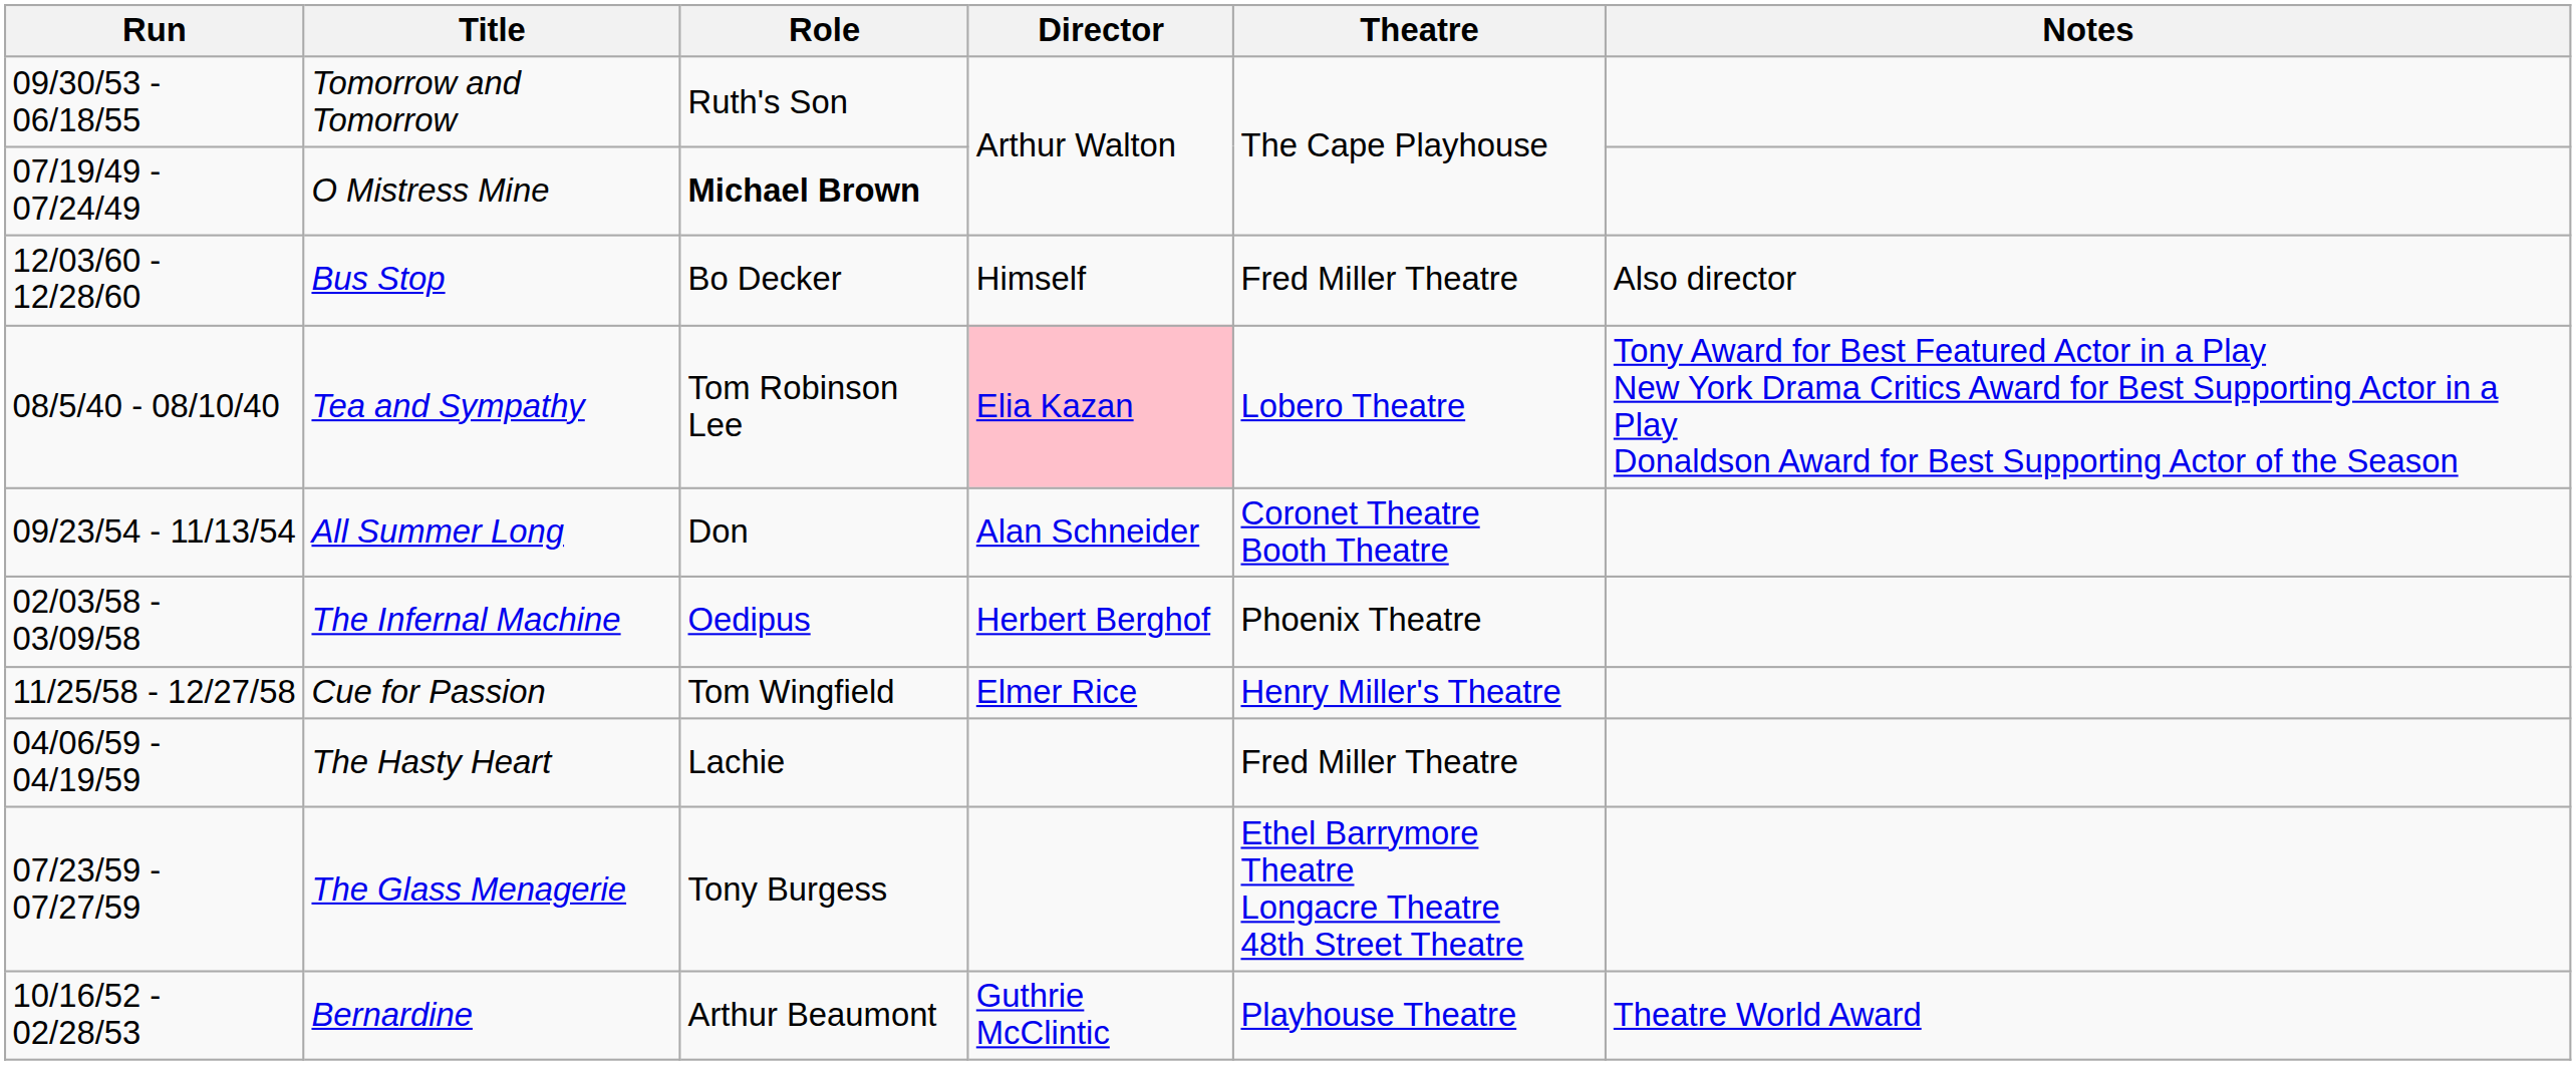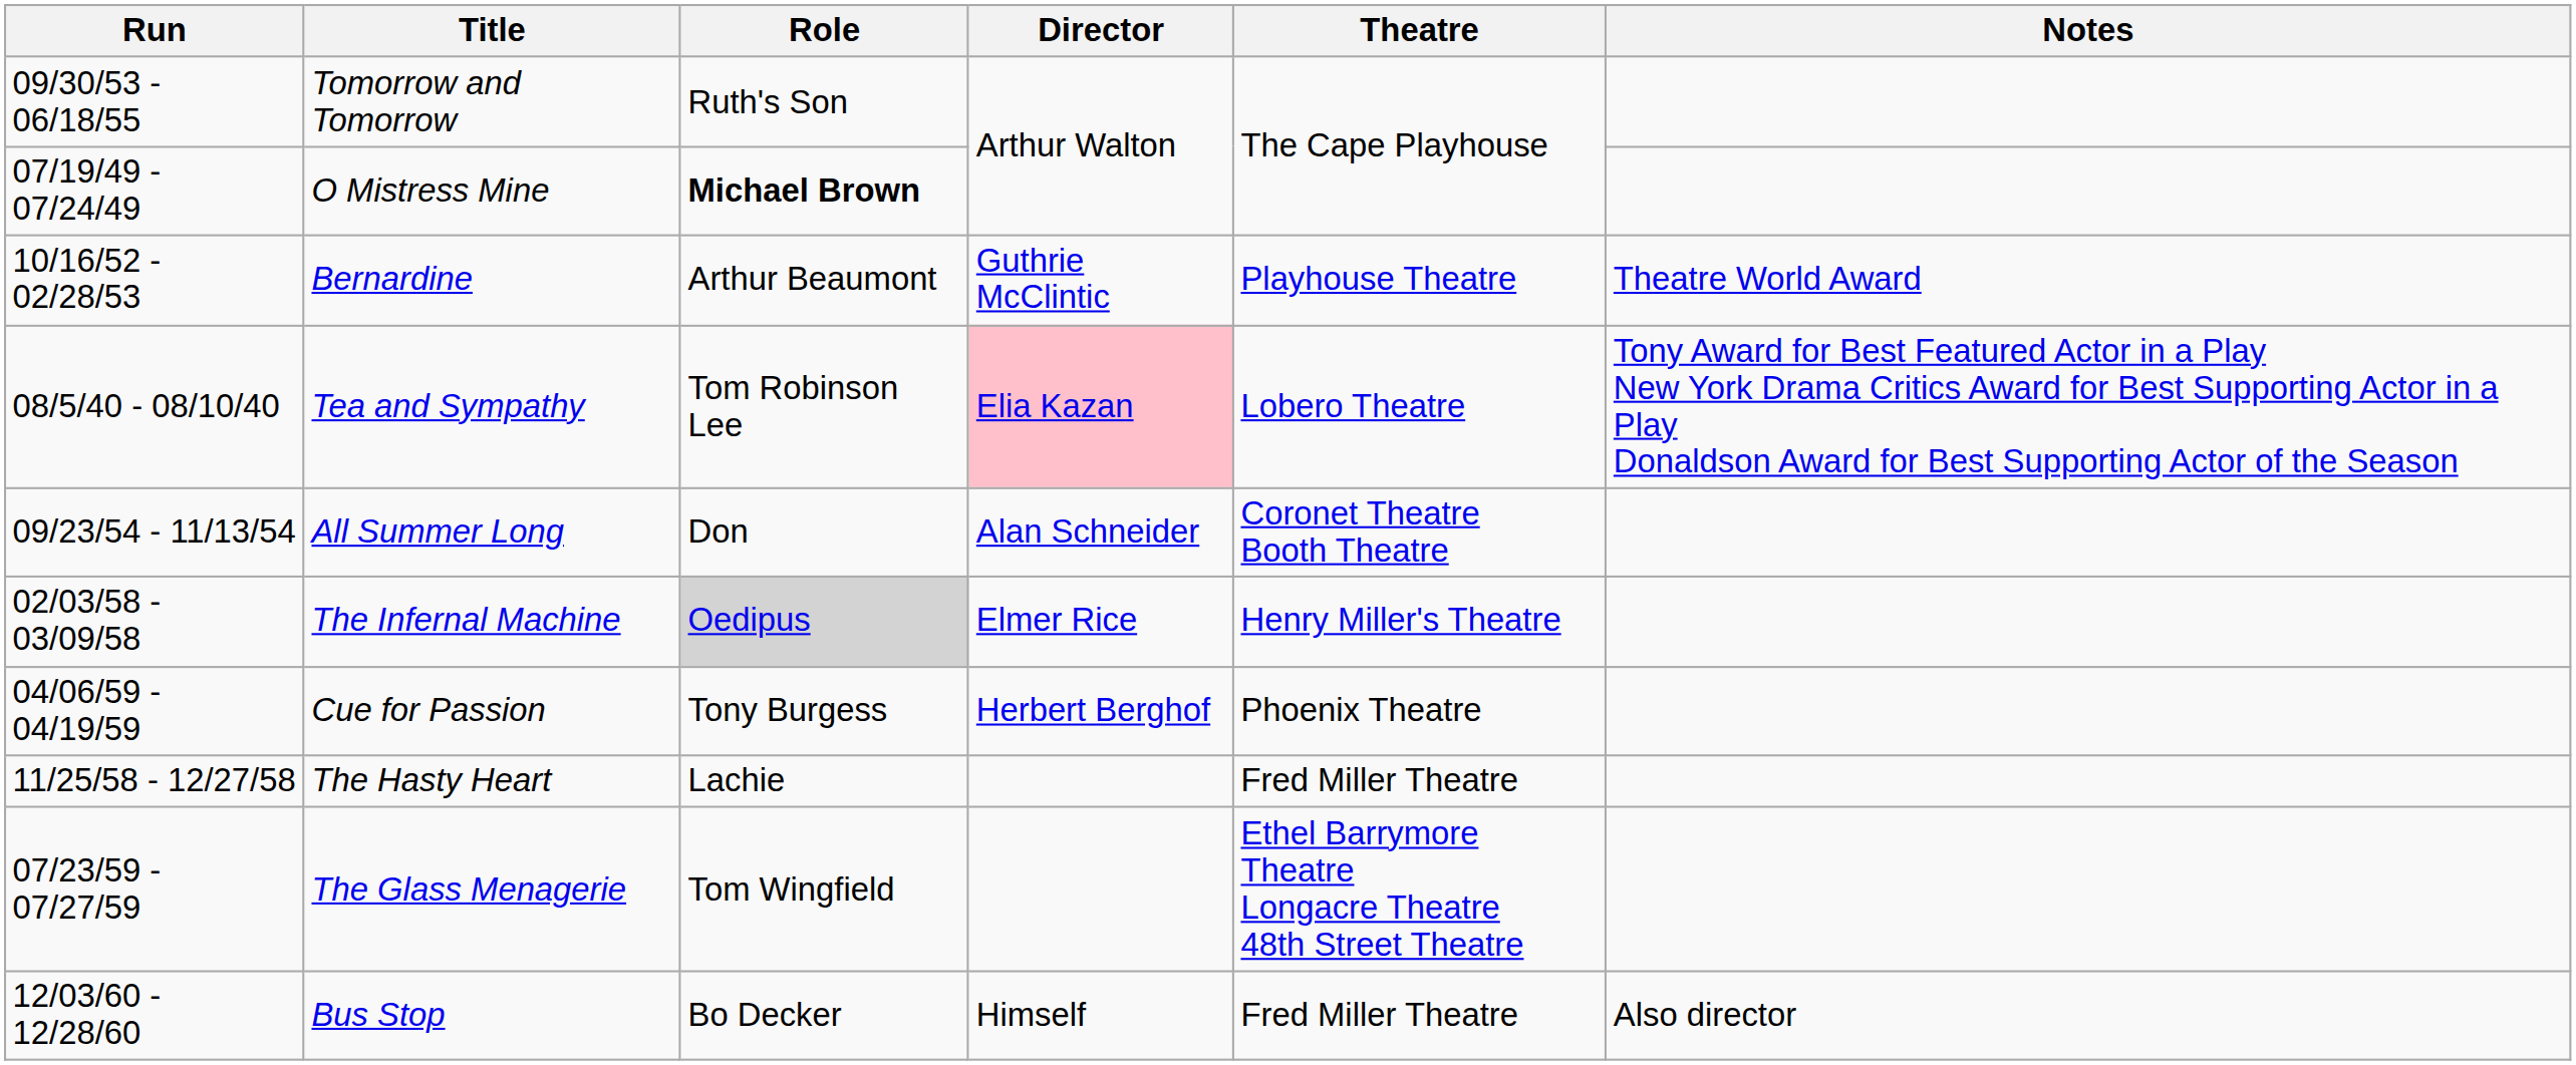rows swapped: Bernardine <-> Bus Stop
The Infernal Machine | Role: no background -> lightgrey background
The Infernal Machine | Director: Herbert Berghof -> Elmer Rice
The Infernal Machine | Theatre: Phoenix Theatre -> Henry Miller's Theatre
Cue for Passion | Run: 11/25/58 - 12/27/58 -> 04/06/59 - 04/19/59
Cue for Passion | Role: Tom Wingfield -> Tony Burgess
Cue for Passion | Director: Elmer Rice -> Herbert Berghof
Cue for Passion | Theatre: Henry Miller's Theatre -> Phoenix Theatre
The Hasty Heart | Run: 04/06/59 - 04/19/59 -> 11/25/58 - 12/27/58
The Glass Menagerie | Role: Tony Burgess -> Tom Wingfield
